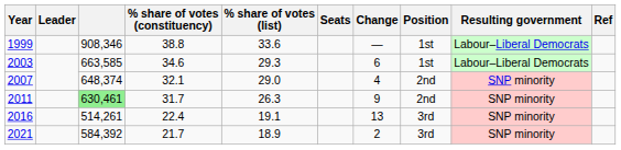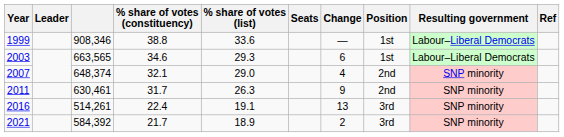2003 | column 3: 663,585 -> 663,565
2011 | column 3: lightgreen background -> no background
